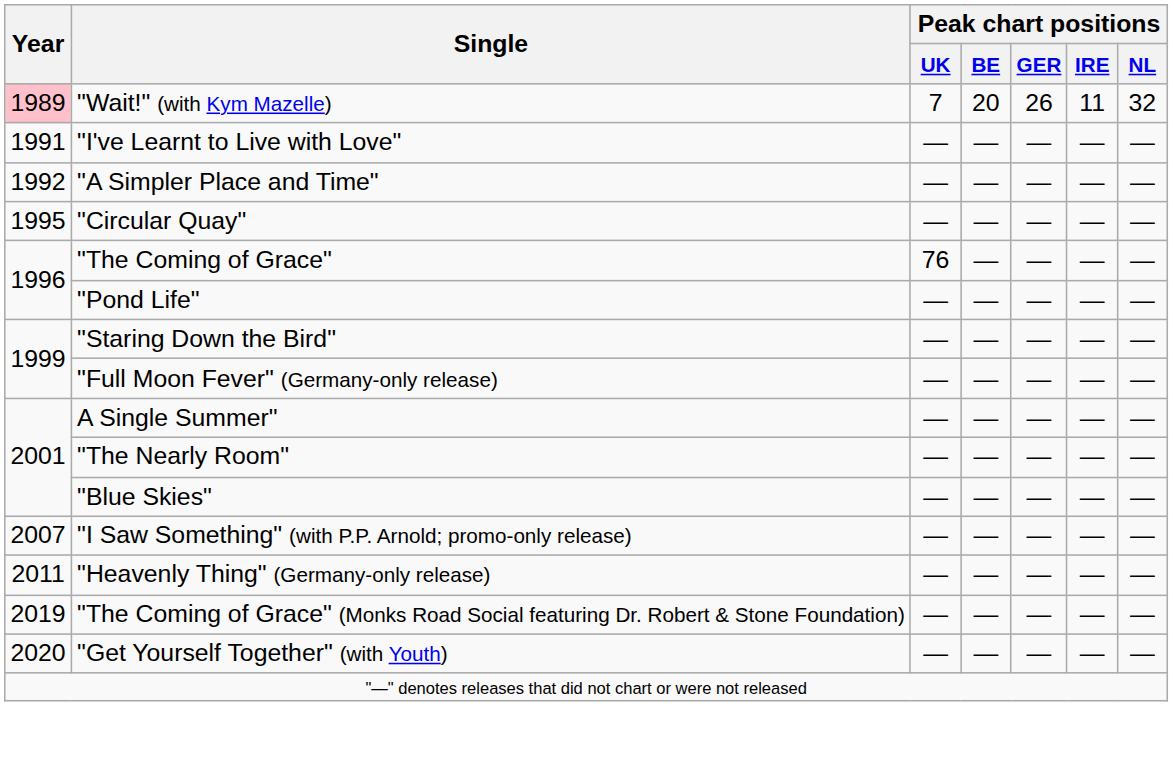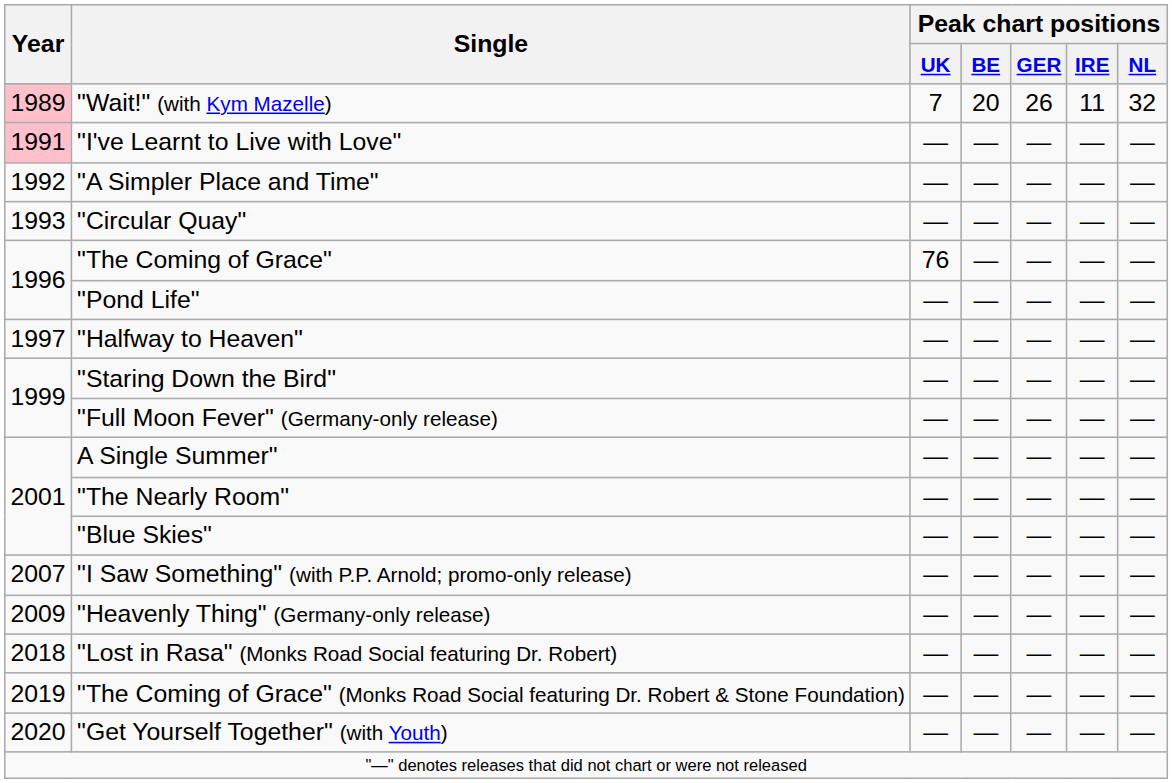"I've Learnt to Live with Love" | Year: no background -> pink background
"Circular Quay" | Year: 1995 -> 1993
+ row: 1997 | "Halfway to Heaven" | — | — | — | — | —
"Heavenly Thing" (Germany-only release) | Year: 2011 -> 2009
+ row: 2018 | "Lost in Rasa" (Monks Road Social featuring Dr. Robert) | — | — | — | — | —
